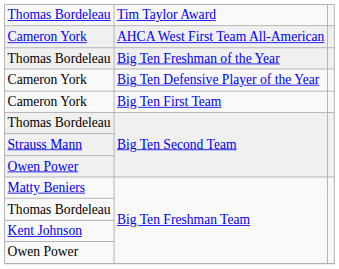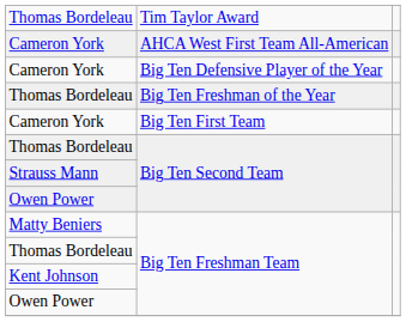rows swapped: Cameron York / Big Ten Defensive Player of the Year <-> Thomas Bordeleau / Big Ten Freshman of the Year
